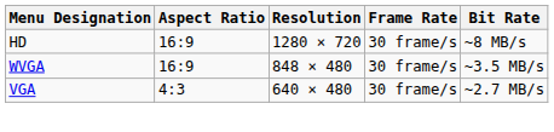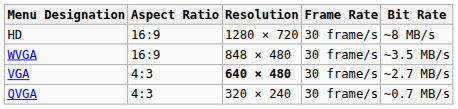VGA | Resolution: normal -> bold
+ row: QVGA | 4:3 | 320 × 240 | 30 frame/s | ~0.7 MB/s
